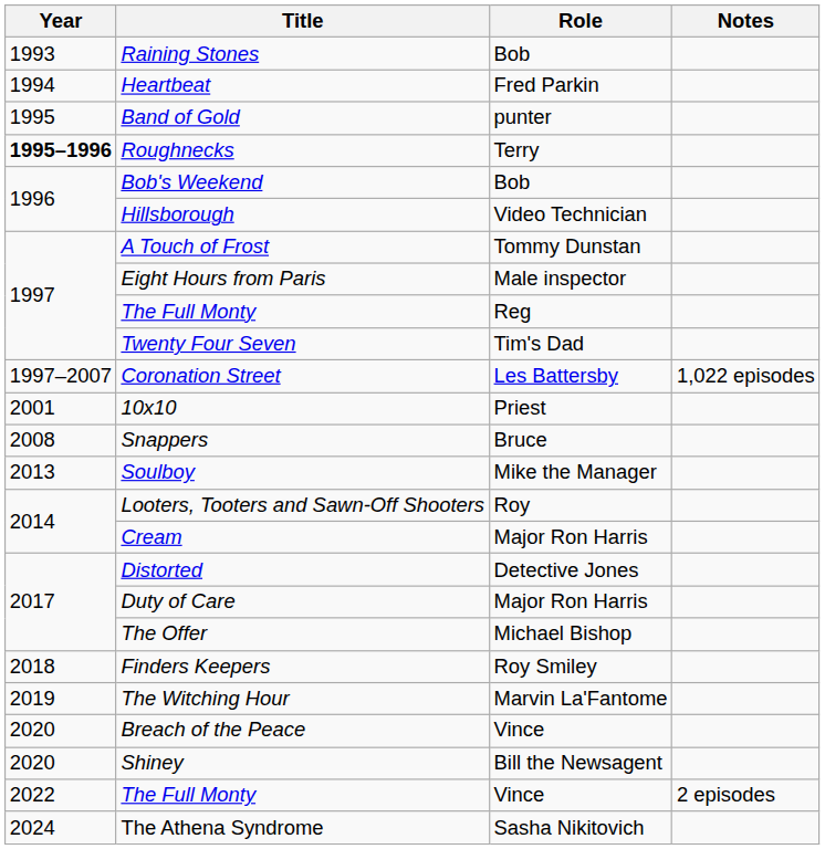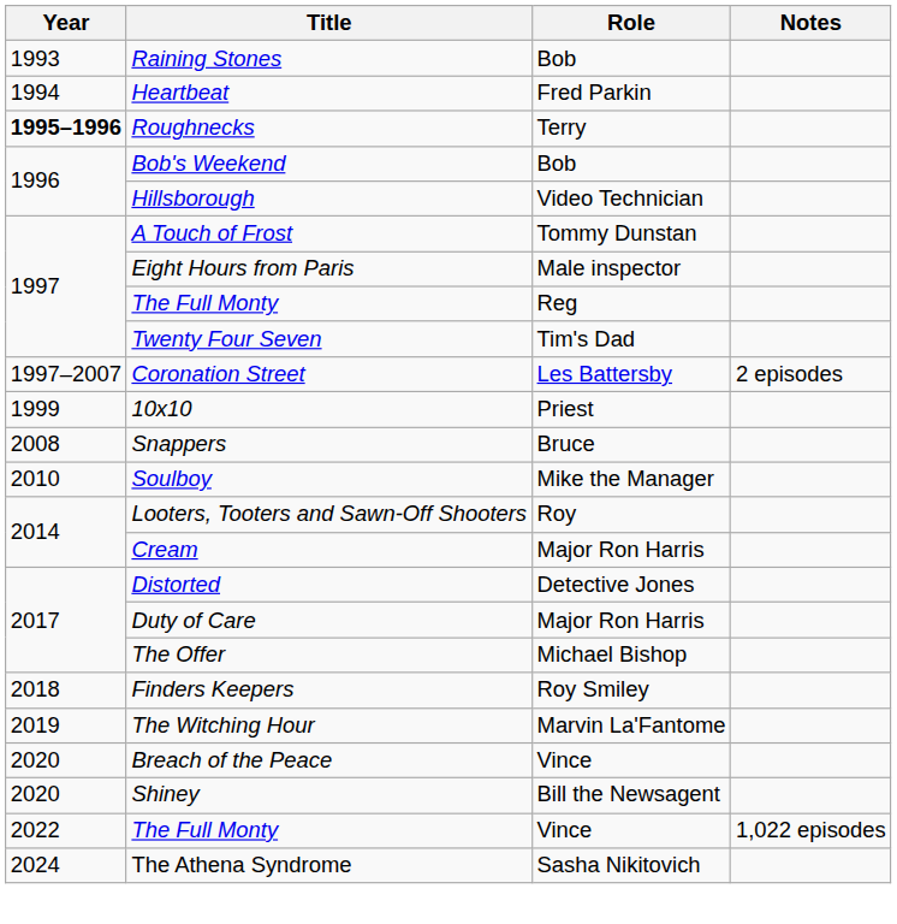- row: 1995 | Band of Gold | punter
Coronation Street | Notes: 1,022 episodes -> 2 episodes
10x10 | Year: 2001 -> 1999
Soulboy | Year: 2013 -> 2010
The Full Monty / Vince | Notes: 2 episodes -> 1,022 episodes
